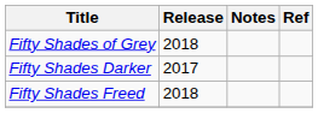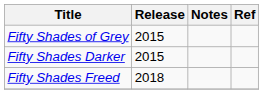Fifty Shades of Grey | Release: 2018 -> 2015
Fifty Shades Darker | Release: 2017 -> 2015
